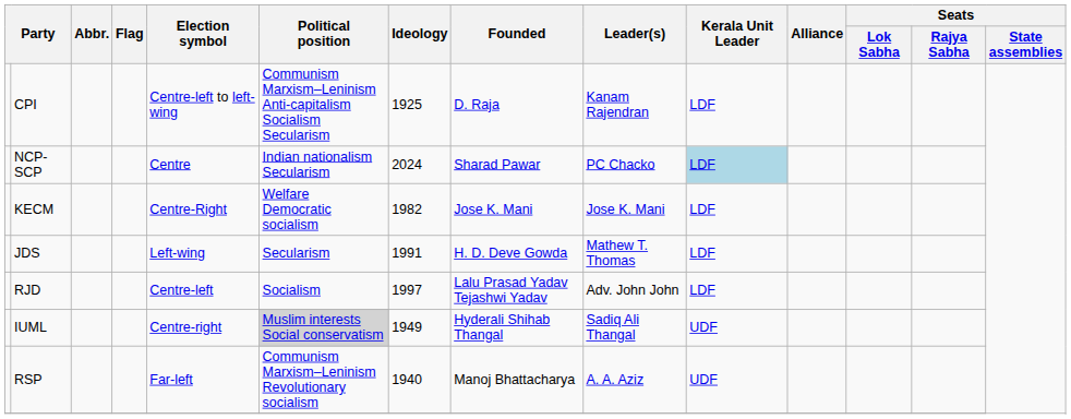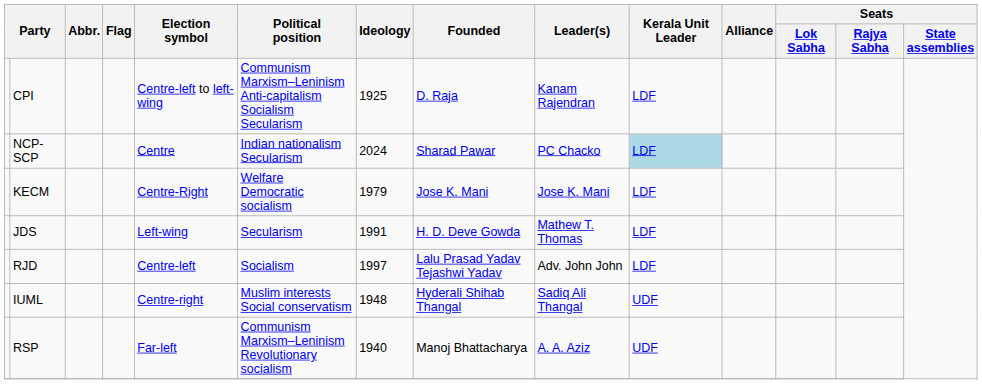KECM | Ideology: 1982 -> 1979
IUML | Political position: lightgrey background -> no background
IUML | Ideology: 1949 -> 1948
